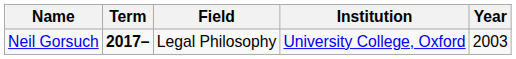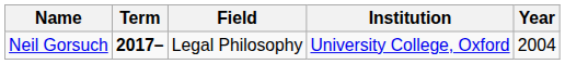Neil Gorsuch | Year: 2003 -> 2004
